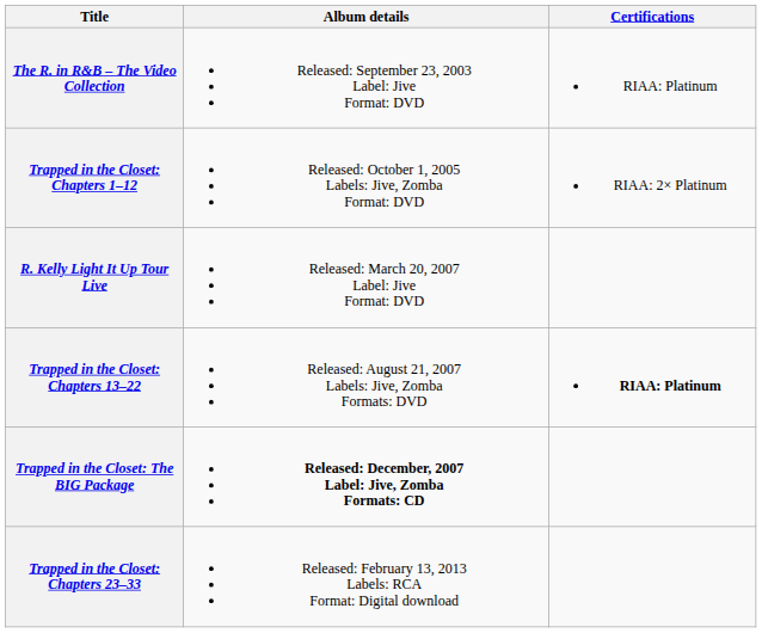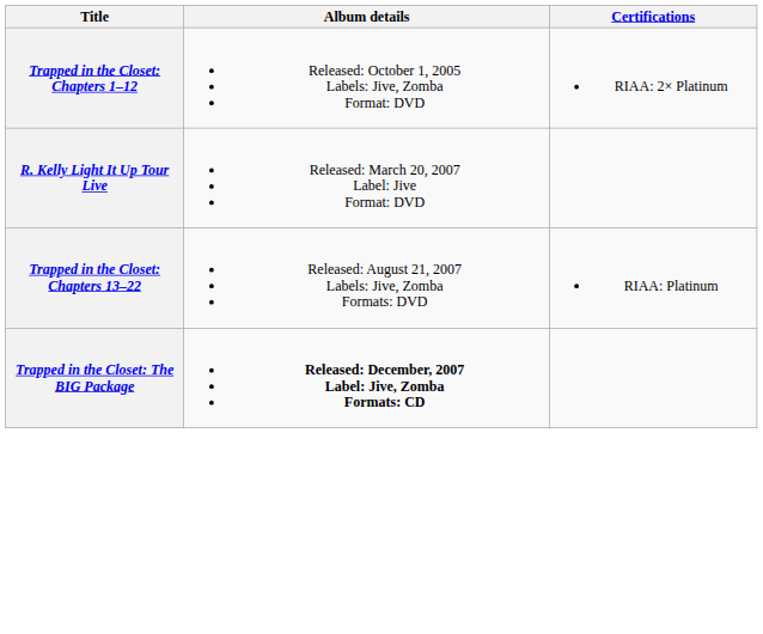- row: The R. in R&B – The Video Collection | Released: September 23, 2003 Label: Jive Format: DVD | RIAA: Platinum
Trapped in the Closet: Chapters 13–22 | Certifications: bold -> normal
- row: Trapped in the Closet: Chapters 23–33 | Released: February 13, 2013 Labels: RCA Format: Digital download
